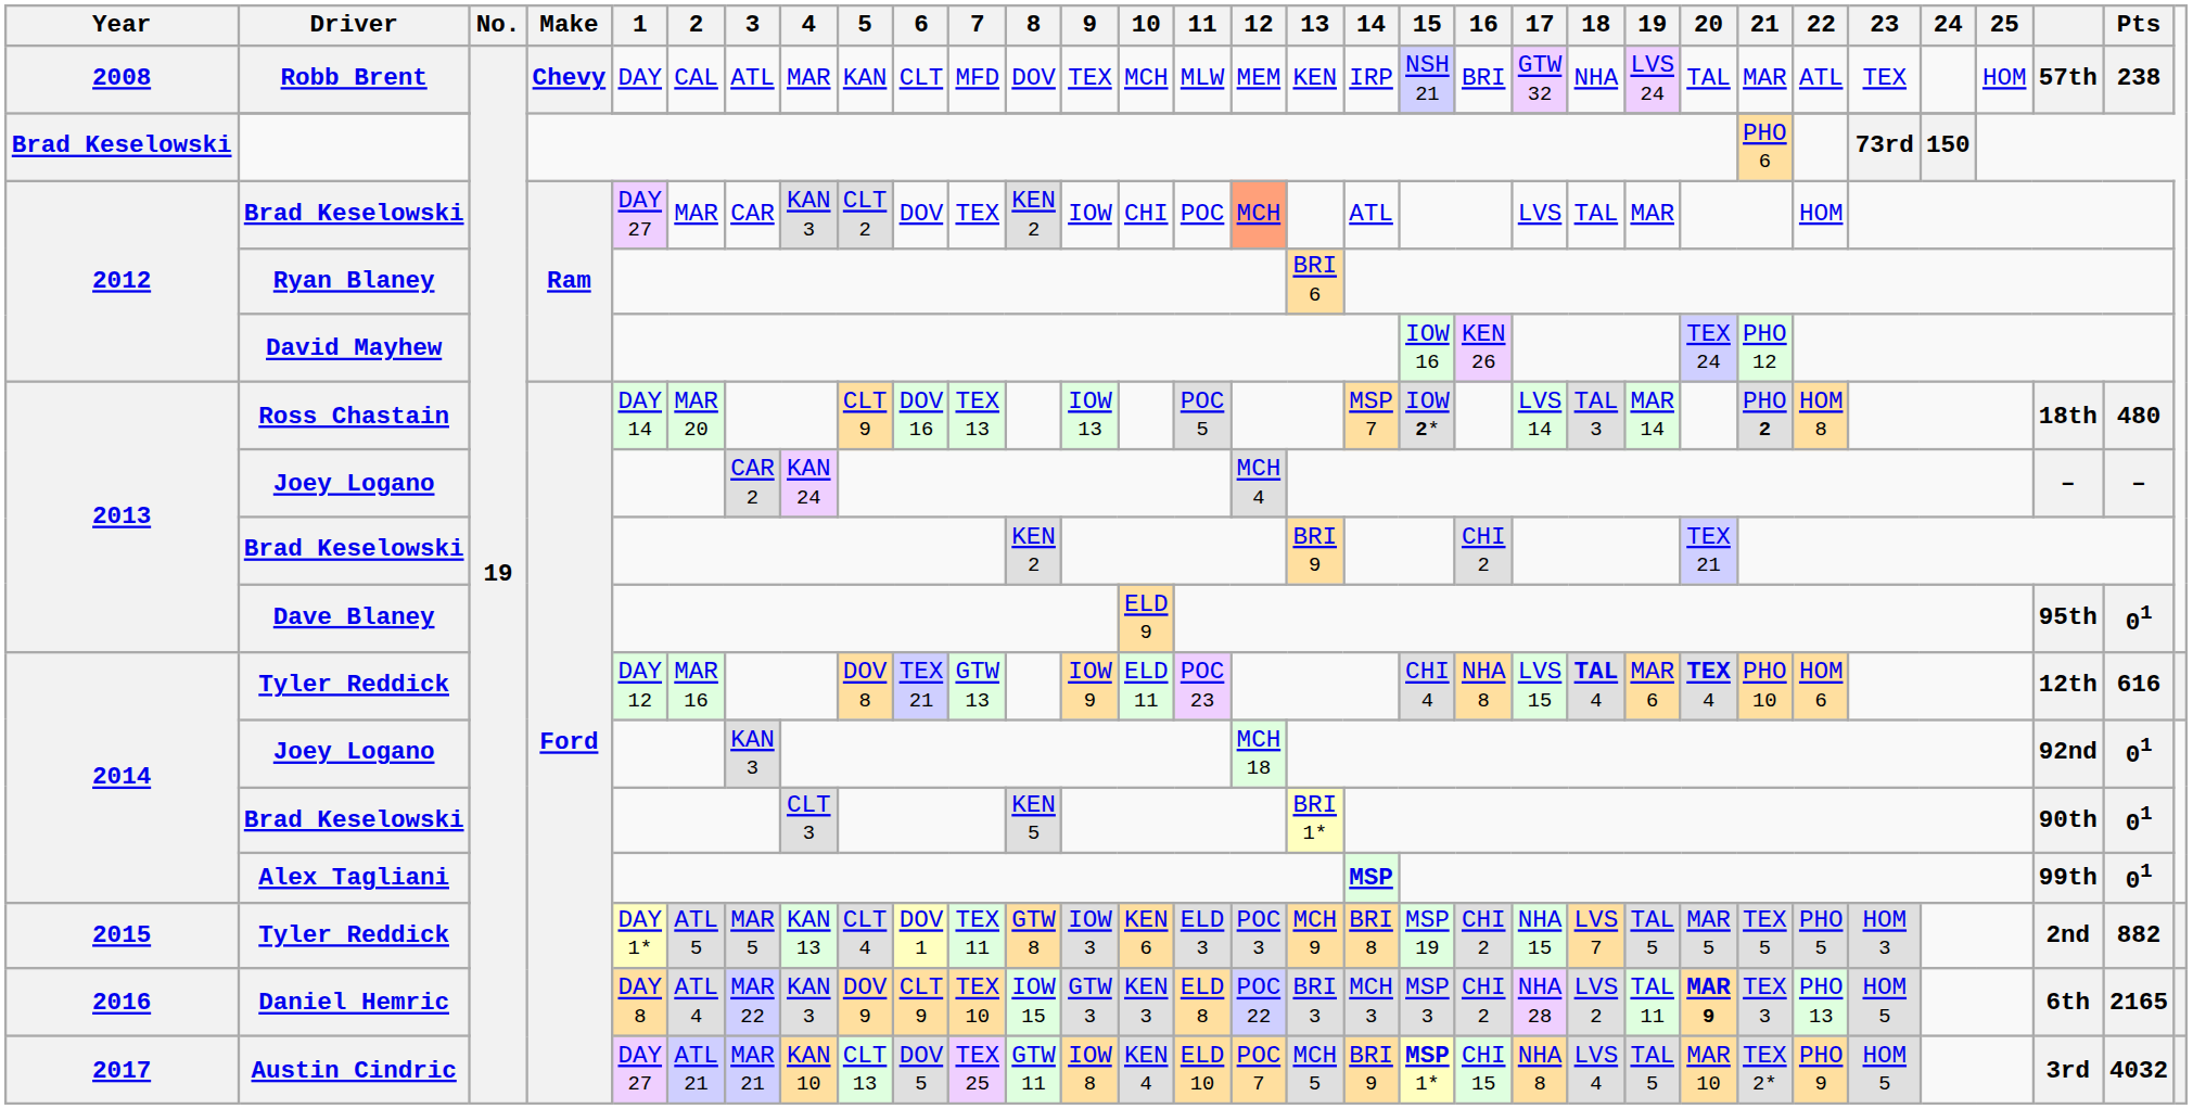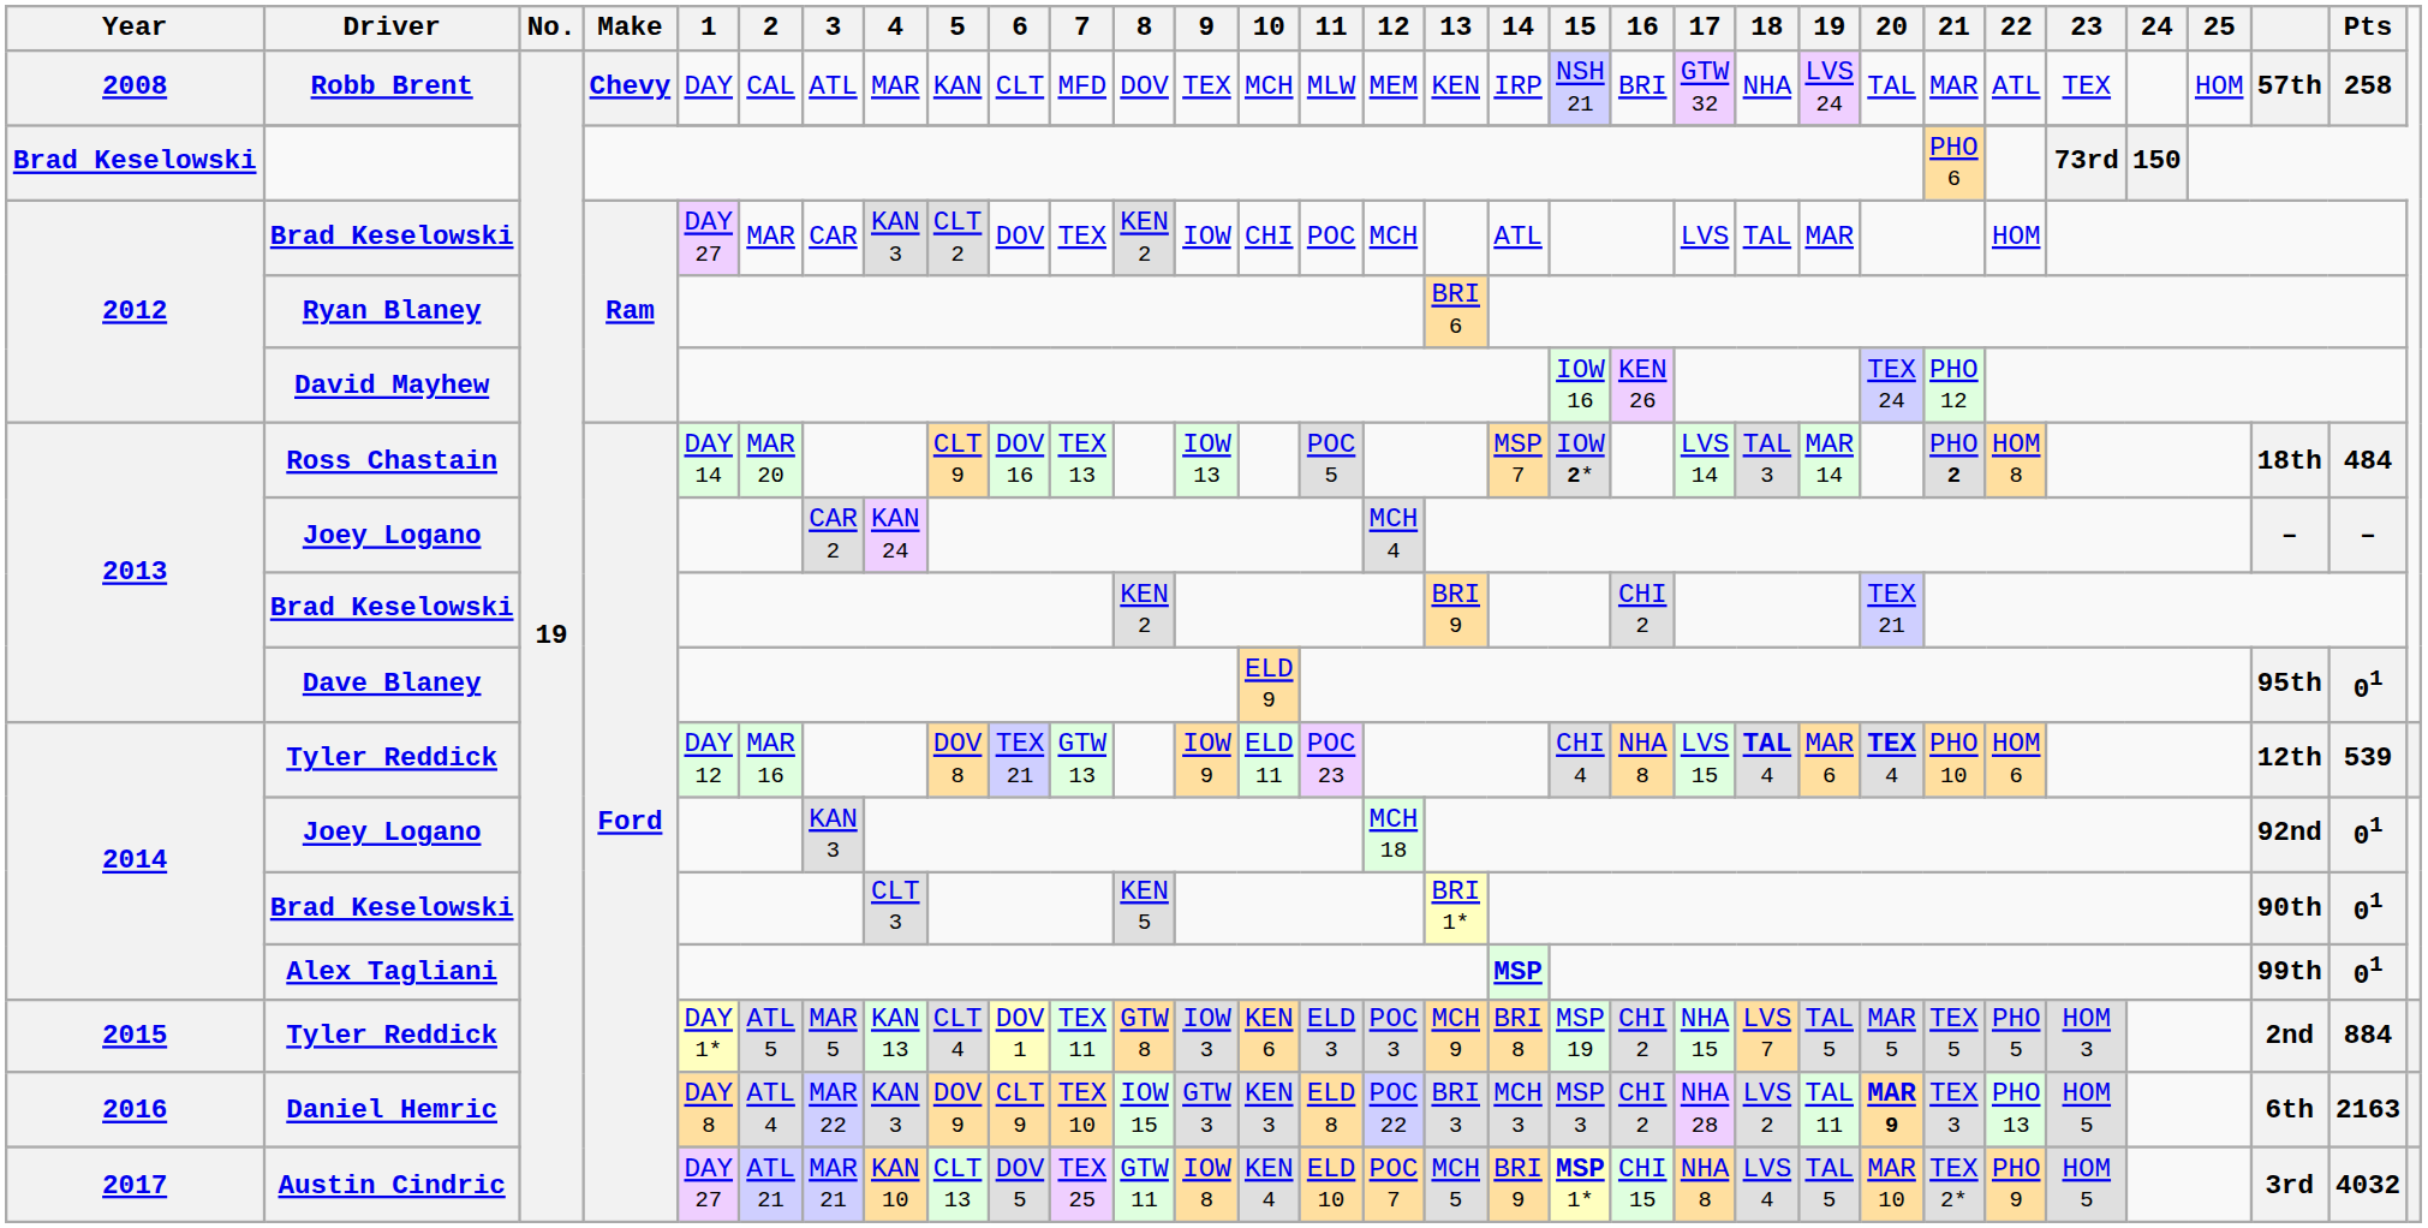Robb Brent | Pts: 238 -> 258
2012 / Brad Keselowski | 12: lightsalmon background -> no background
Ross Chastain | Pts: 480 -> 484
2014 / Tyler Reddick | Pts: 616 -> 539
2015 / Tyler Reddick | Pts: 882 -> 884
Daniel Hemric | Pts: 2165 -> 2163
